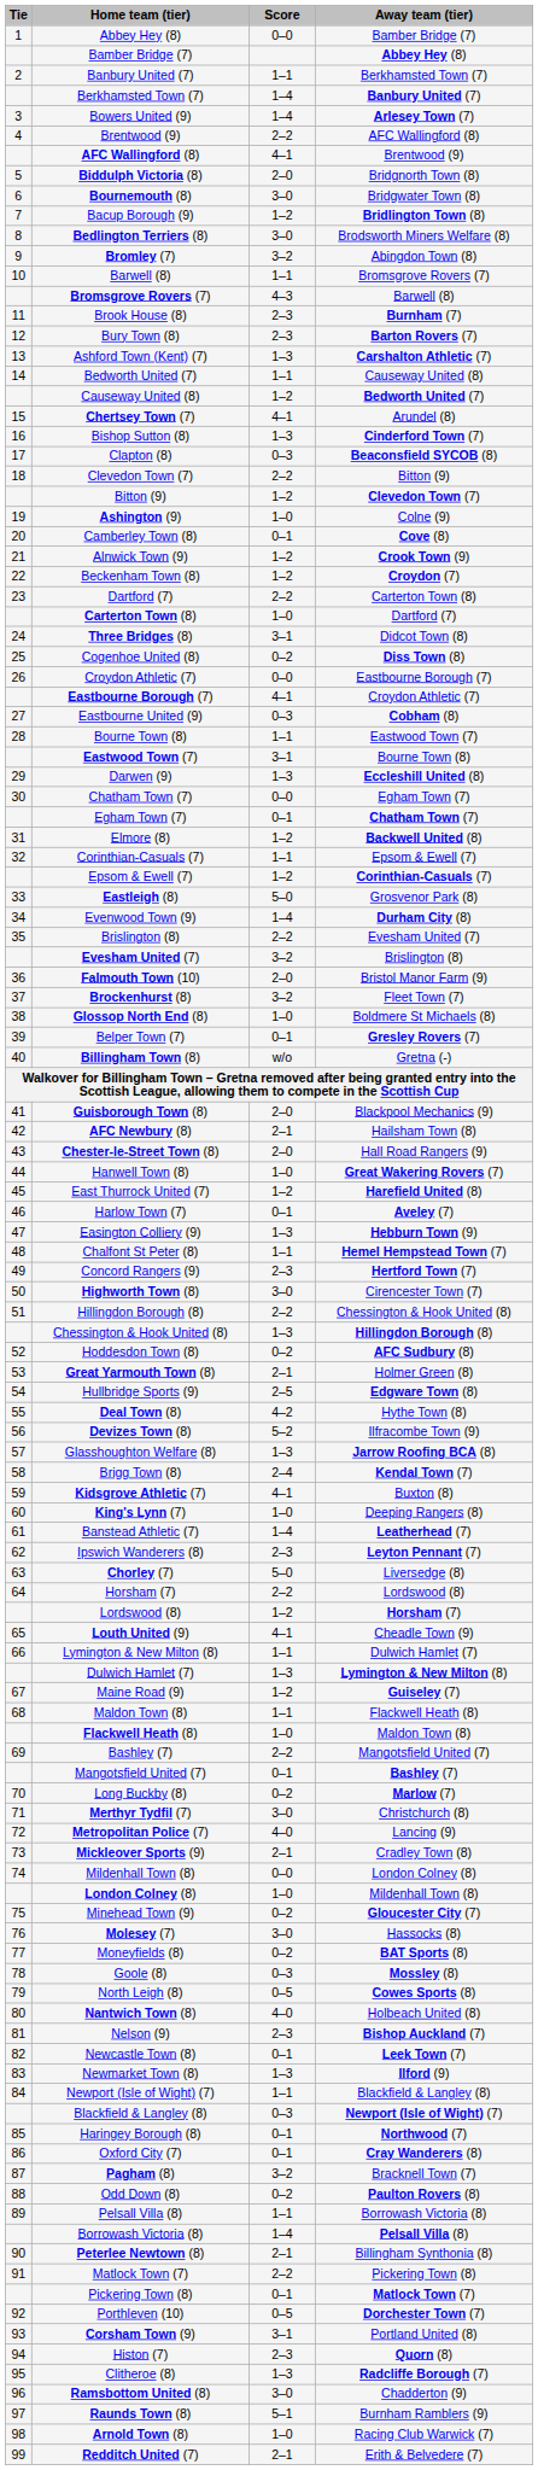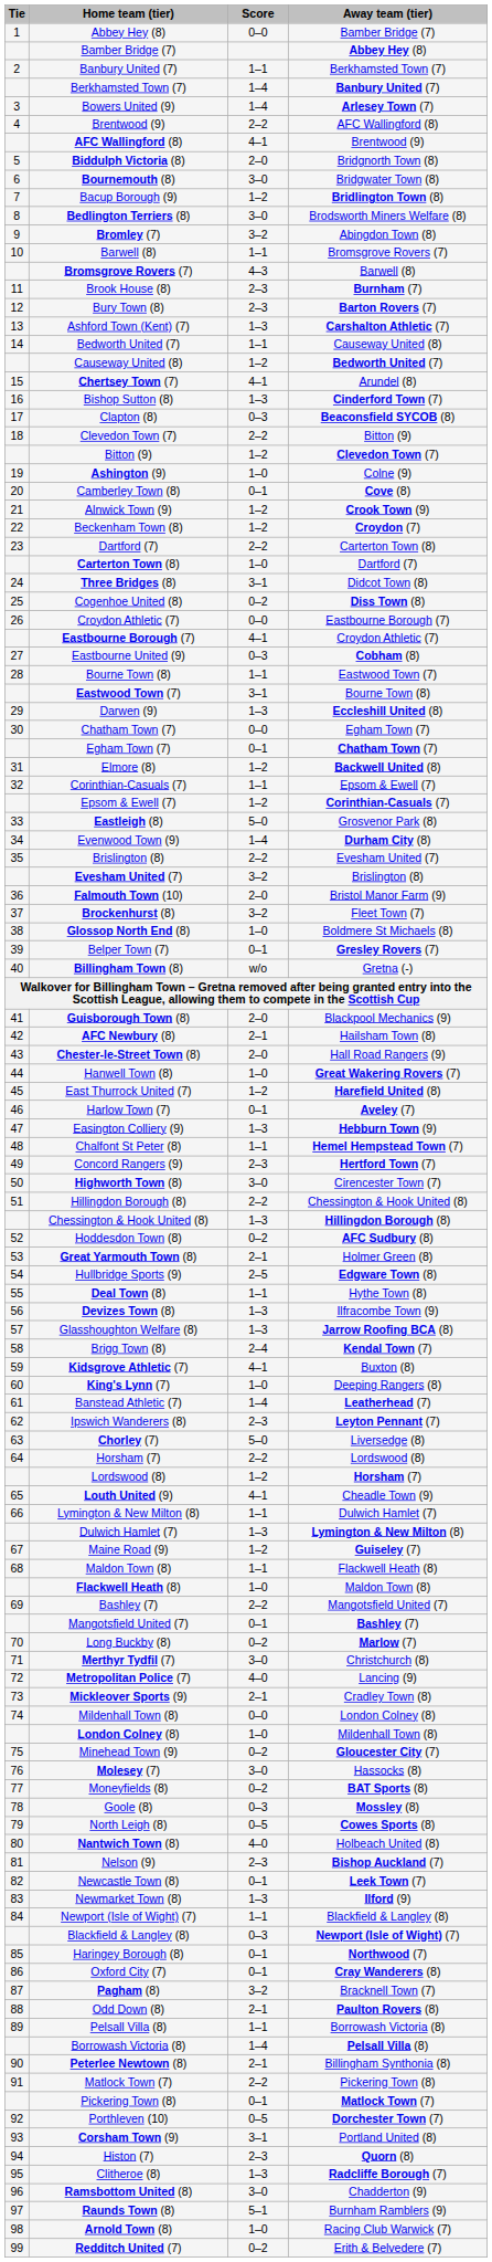Deal Town (8) | Score: 4–2 -> 1–1
Devizes Town (8) | Score: 5–2 -> 1–3
Odd Down (8) | Score: 0–2 -> 2–1
Redditch United (7) | Score: 2–1 -> 0–2
